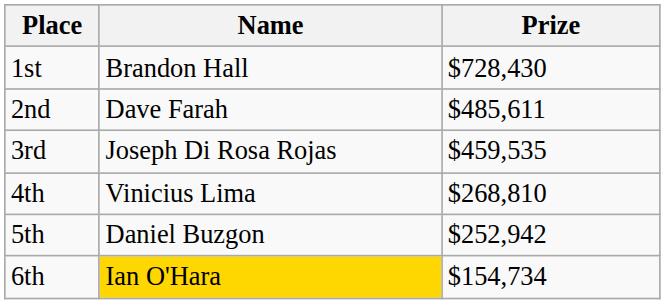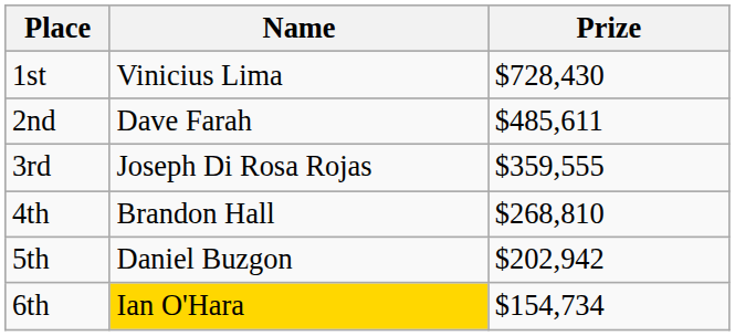1st | Name: Brandon Hall -> Vinicius Lima
3rd | Prize: $459,535 -> $359,555
4th | Name: Vinicius Lima -> Brandon Hall
5th | Prize: $252,942 -> $202,942
